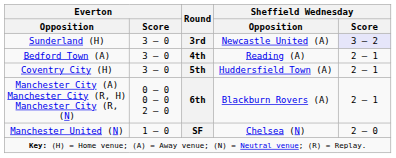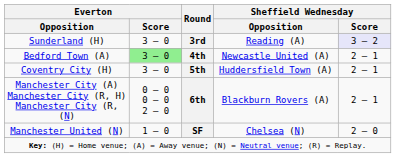Sunderland (H) | Sheffield Wednesday / Opposition: Newcastle United (A) -> Reading (A)
Bedford Town (A) | Everton / Score: no background -> lightgreen background
Bedford Town (A) | Sheffield Wednesday / Opposition: Reading (A) -> Newcastle United (A)
